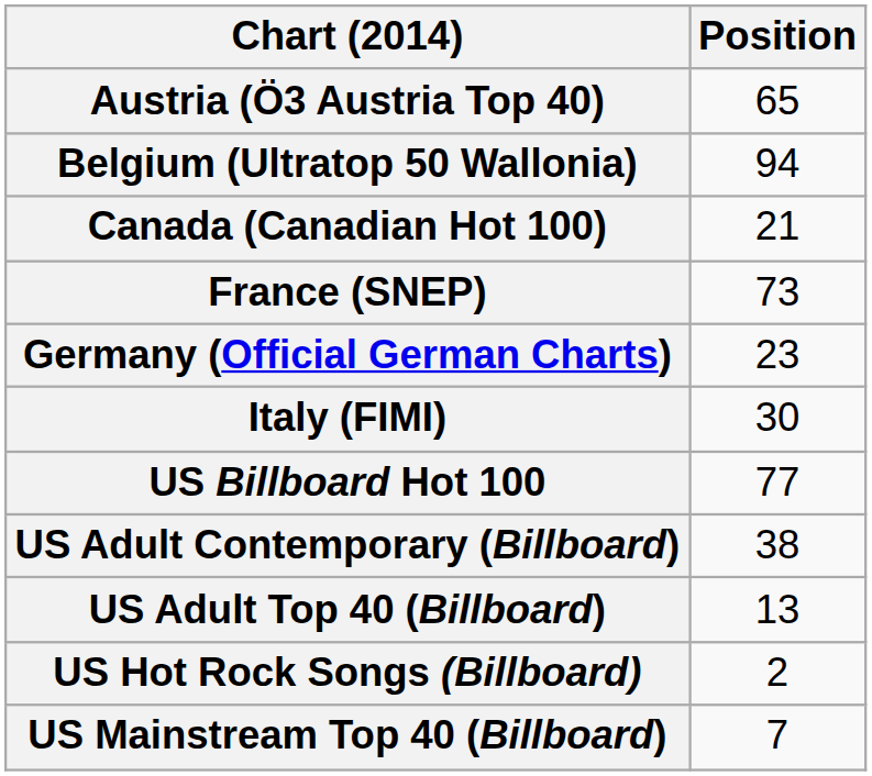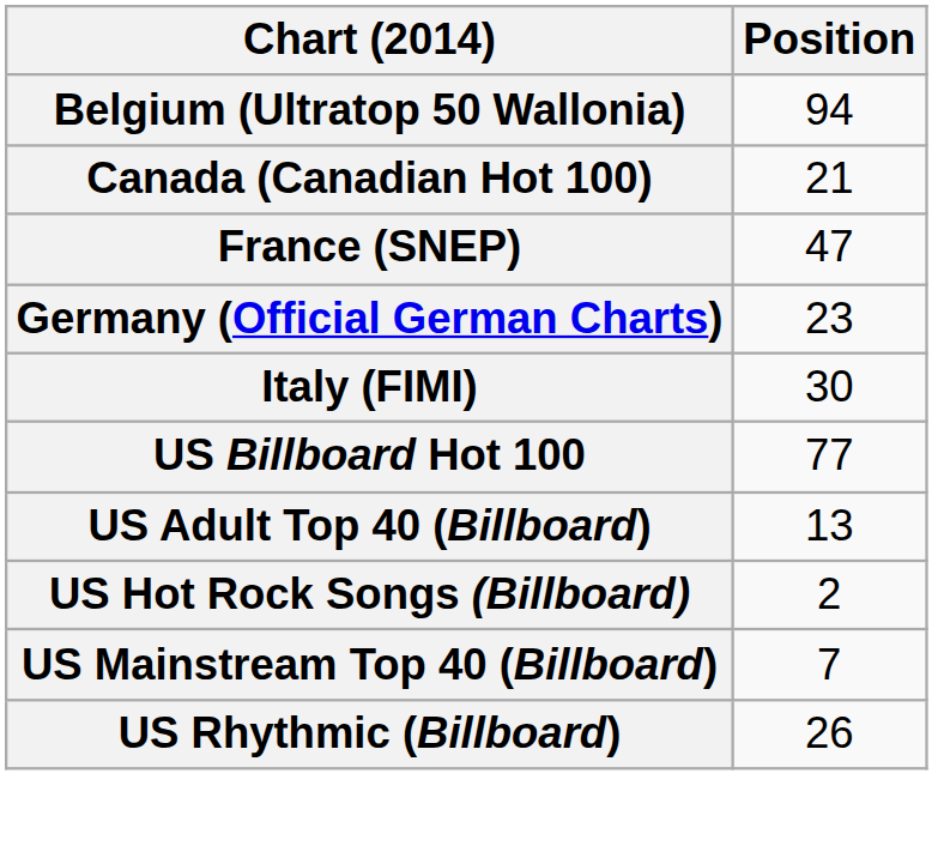- row: Austria (Ö3 Austria Top 40) | 65
France (SNEP) | Position: 73 -> 47
- row: US Adult Contemporary (Billboard) | 38
+ row: US Rhythmic (Billboard) | 26
